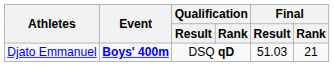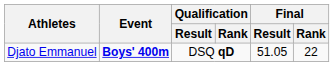Djato Emmanuel | Final / Result: 51.03 -> 51.05
Djato Emmanuel | Final / Rank: 21 -> 22
